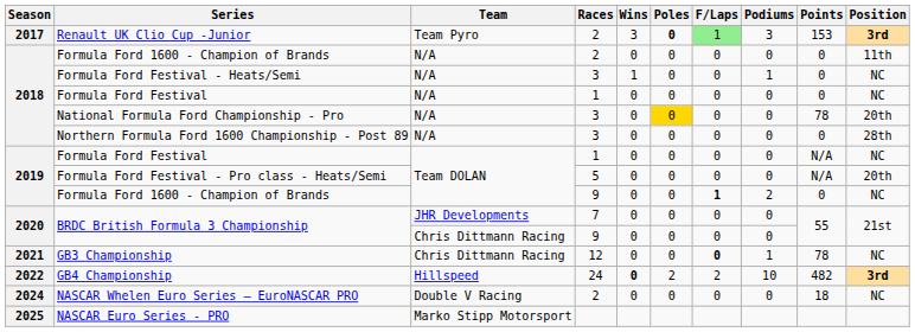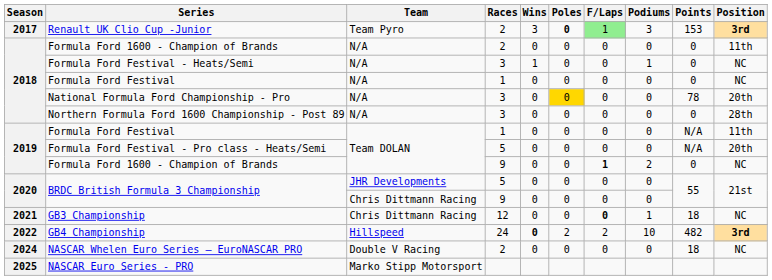Formula Ford Festival / Team DOLAN | Position: NC -> 11th
BRDC British Formula 3 Championship / JHR Developments | Races: 7 -> 5
GB3 Championship | Points: 78 -> 18
